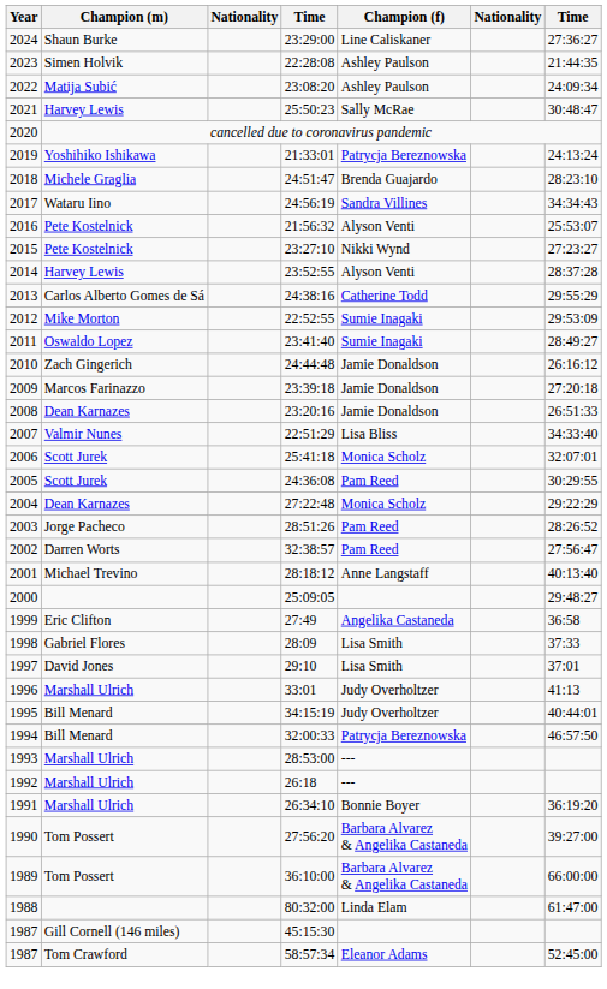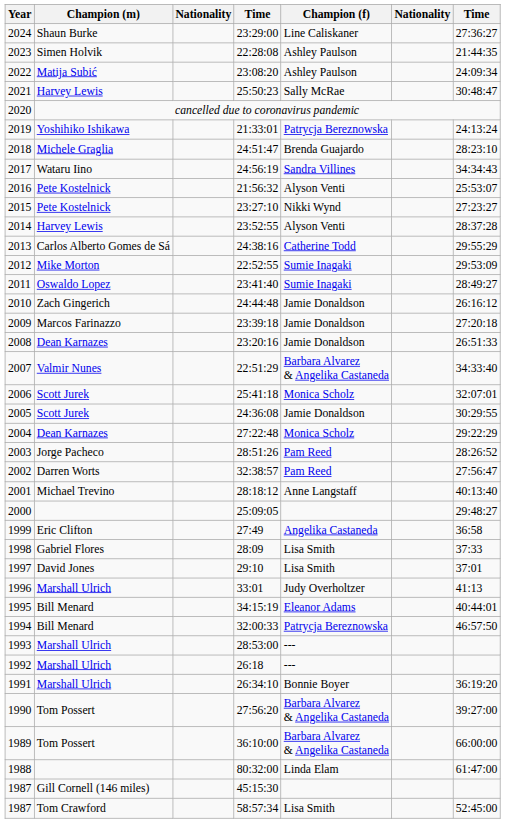22:51:29 | Champion (f): Lisa Bliss -> Barbara Alvarez & Angelika Castaneda
24:36:08 | Champion (f): Pam Reed -> Jamie Donaldson
34:15:19 | Champion (f): Judy Overholtzer -> Eleanor Adams
58:57:34 | Champion (f): Eleanor Adams -> Lisa Smith
